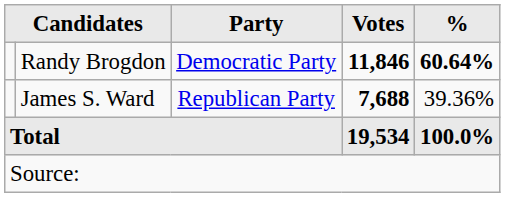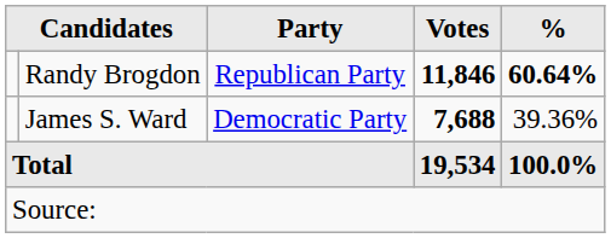Randy Brogdon | Party: Democratic Party -> Republican Party
James S. Ward | Party: Republican Party -> Democratic Party
